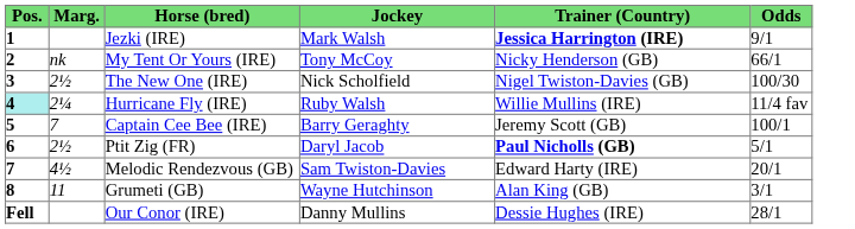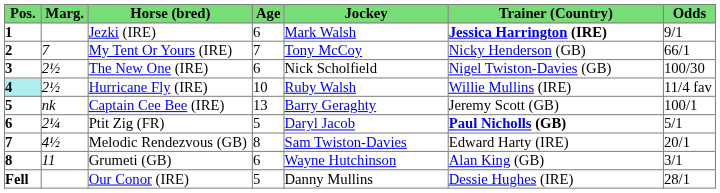+ column: Age | 6 | 7 | 6 | 10 | 13 | 5 | 8 | 6 | 5
My Tent Or Yours (IRE) | Marg.: nk -> 7
Hurricane Fly (IRE) | Marg.: 2¼ -> 2½
Captain Cee Bee (IRE) | Marg.: 7 -> nk
Ptit Zig (FR) | Marg.: 2½ -> 2¼
